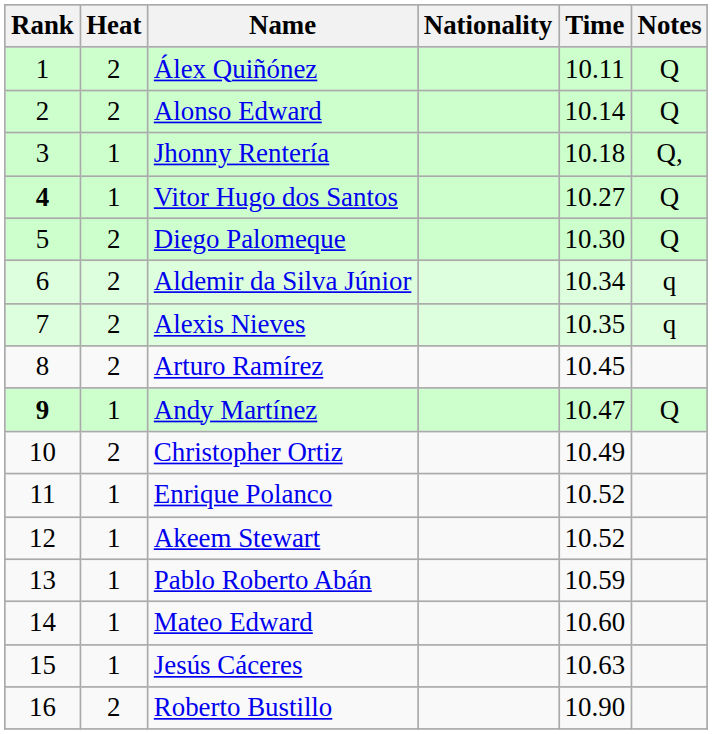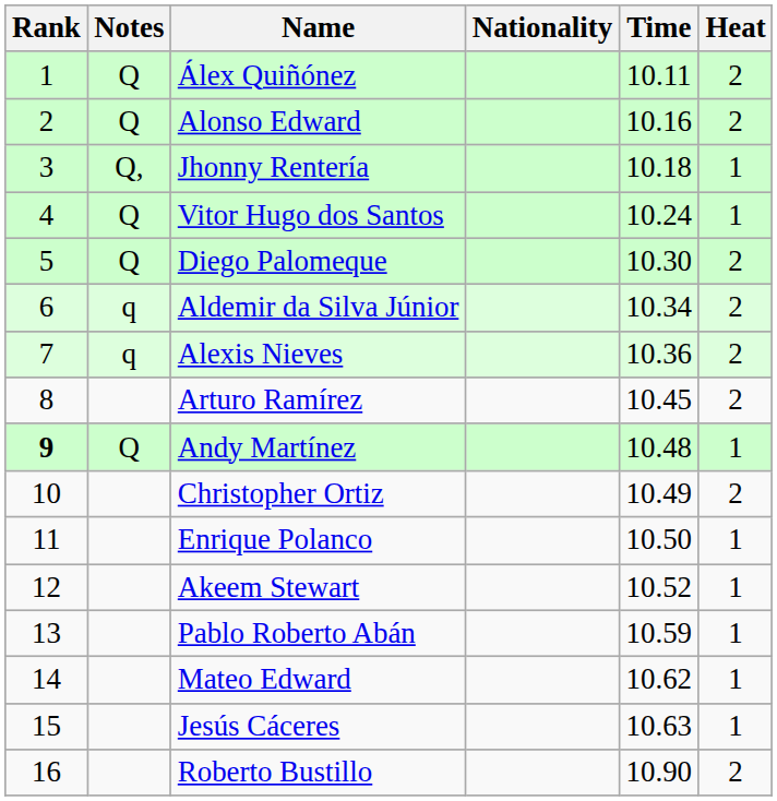columns swapped: Heat <-> Notes
Alonso Edward | Time: 10.14 -> 10.16
Vitor Hugo dos Santos | Rank: bold -> normal
Vitor Hugo dos Santos | Time: 10.27 -> 10.24
Alexis Nieves | Time: 10.35 -> 10.36
Andy Martínez | Time: 10.47 -> 10.48
Enrique Polanco | Time: 10.52 -> 10.50
Mateo Edward | Time: 10.60 -> 10.62
